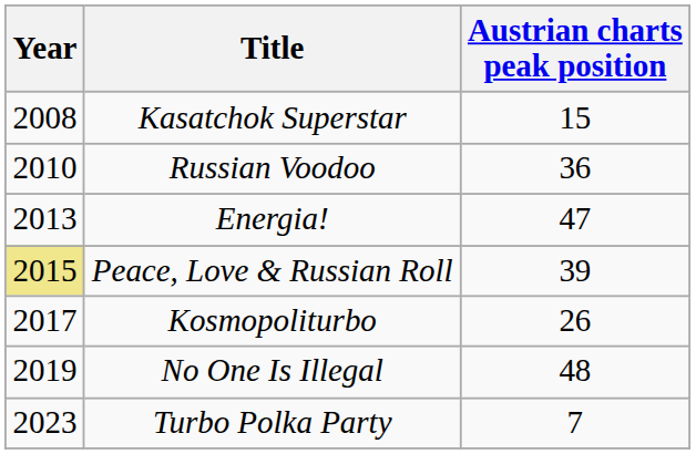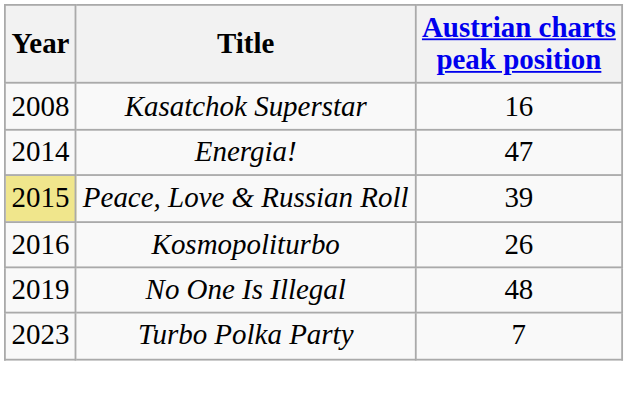Kasatchok Superstar | Austrian charts peak position: 15 -> 16
- row: 2010 | Russian Voodoo | 36
Energia! | Year: 2013 -> 2014
Kosmopoliturbo | Year: 2017 -> 2016
